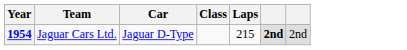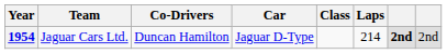+ column: Co-Drivers | Duncan Hamilton
1954 | Laps: 215 -> 214
